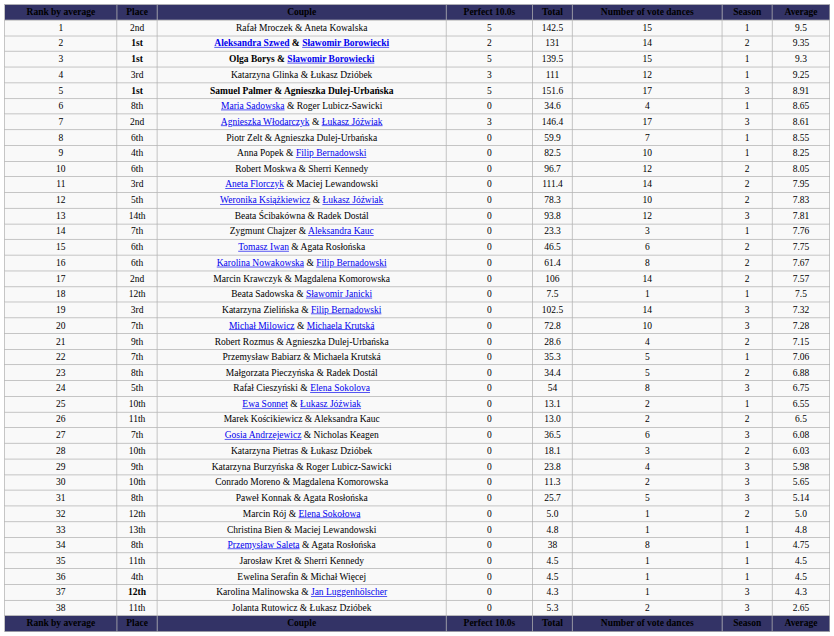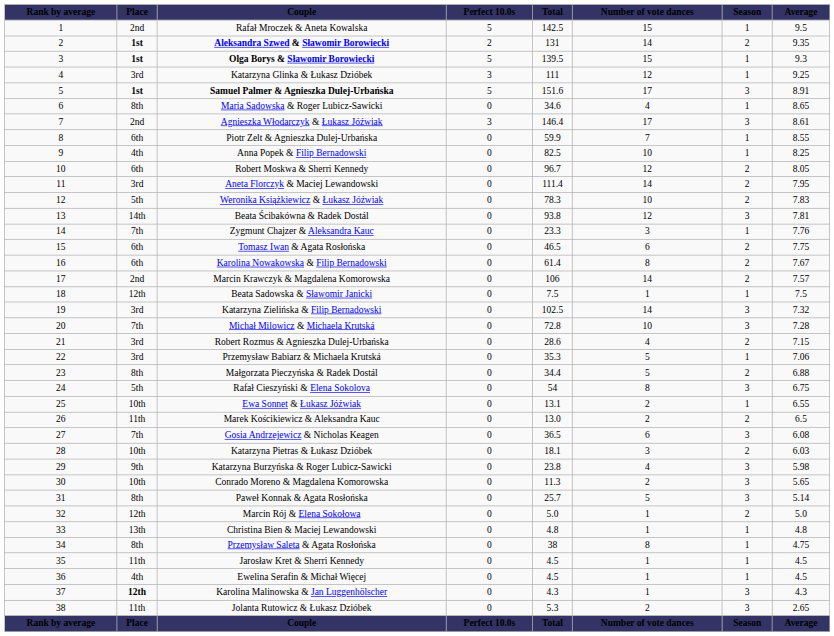Robert Rozmus & Agnieszka Dulej-Urbańska | Place: 9th -> 3rd
Przemysław Babiarz & Michaela Krutská | Place: 7th -> 3rd
